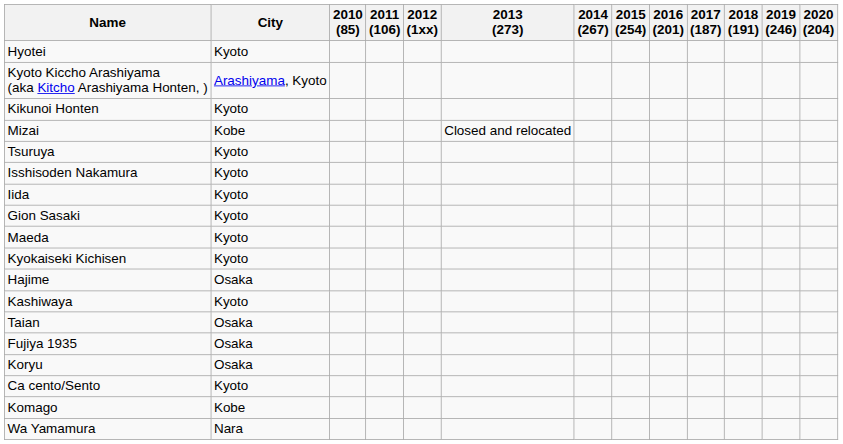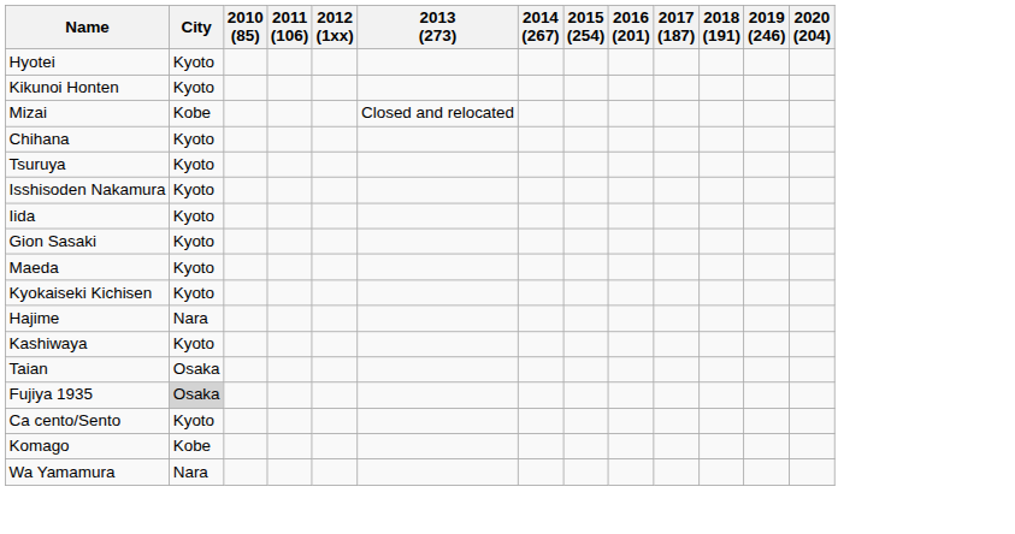- row: Kyoto Kiccho Arashiyama (aka Kitcho Arashiyama Honten, ) | Arashiyama, Kyoto
+ row: Chihana | Kyoto
Hajime | City: Osaka -> Nara
Fujiya 1935 | City: no background -> lightgrey background
- row: Koryu | Osaka
